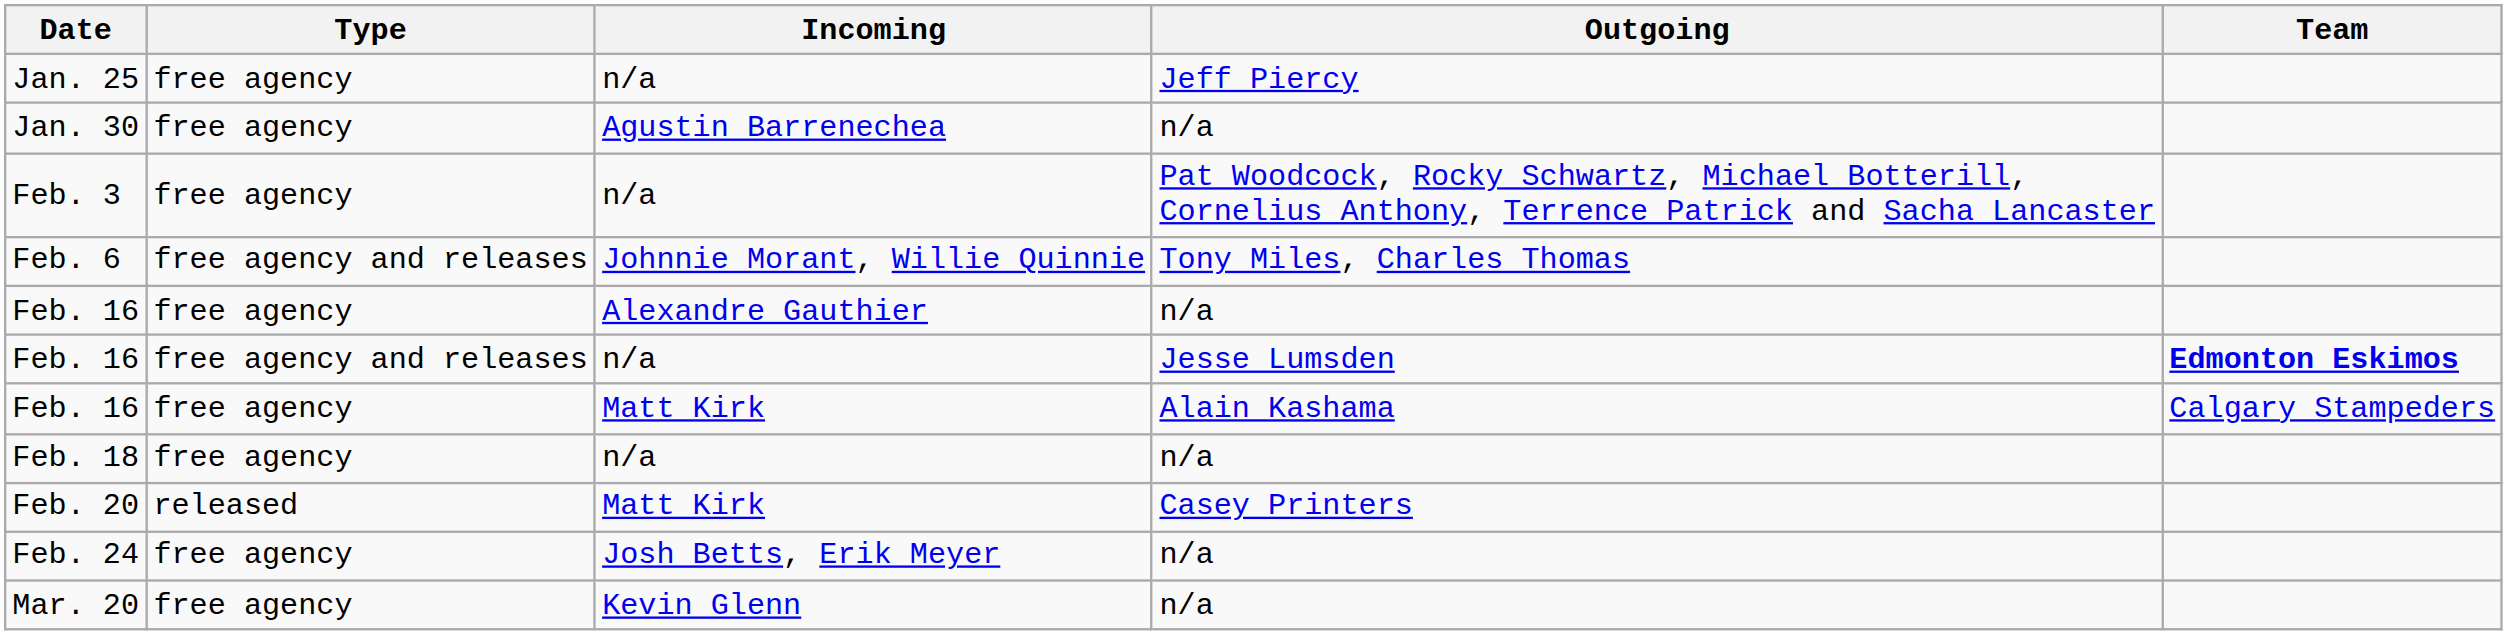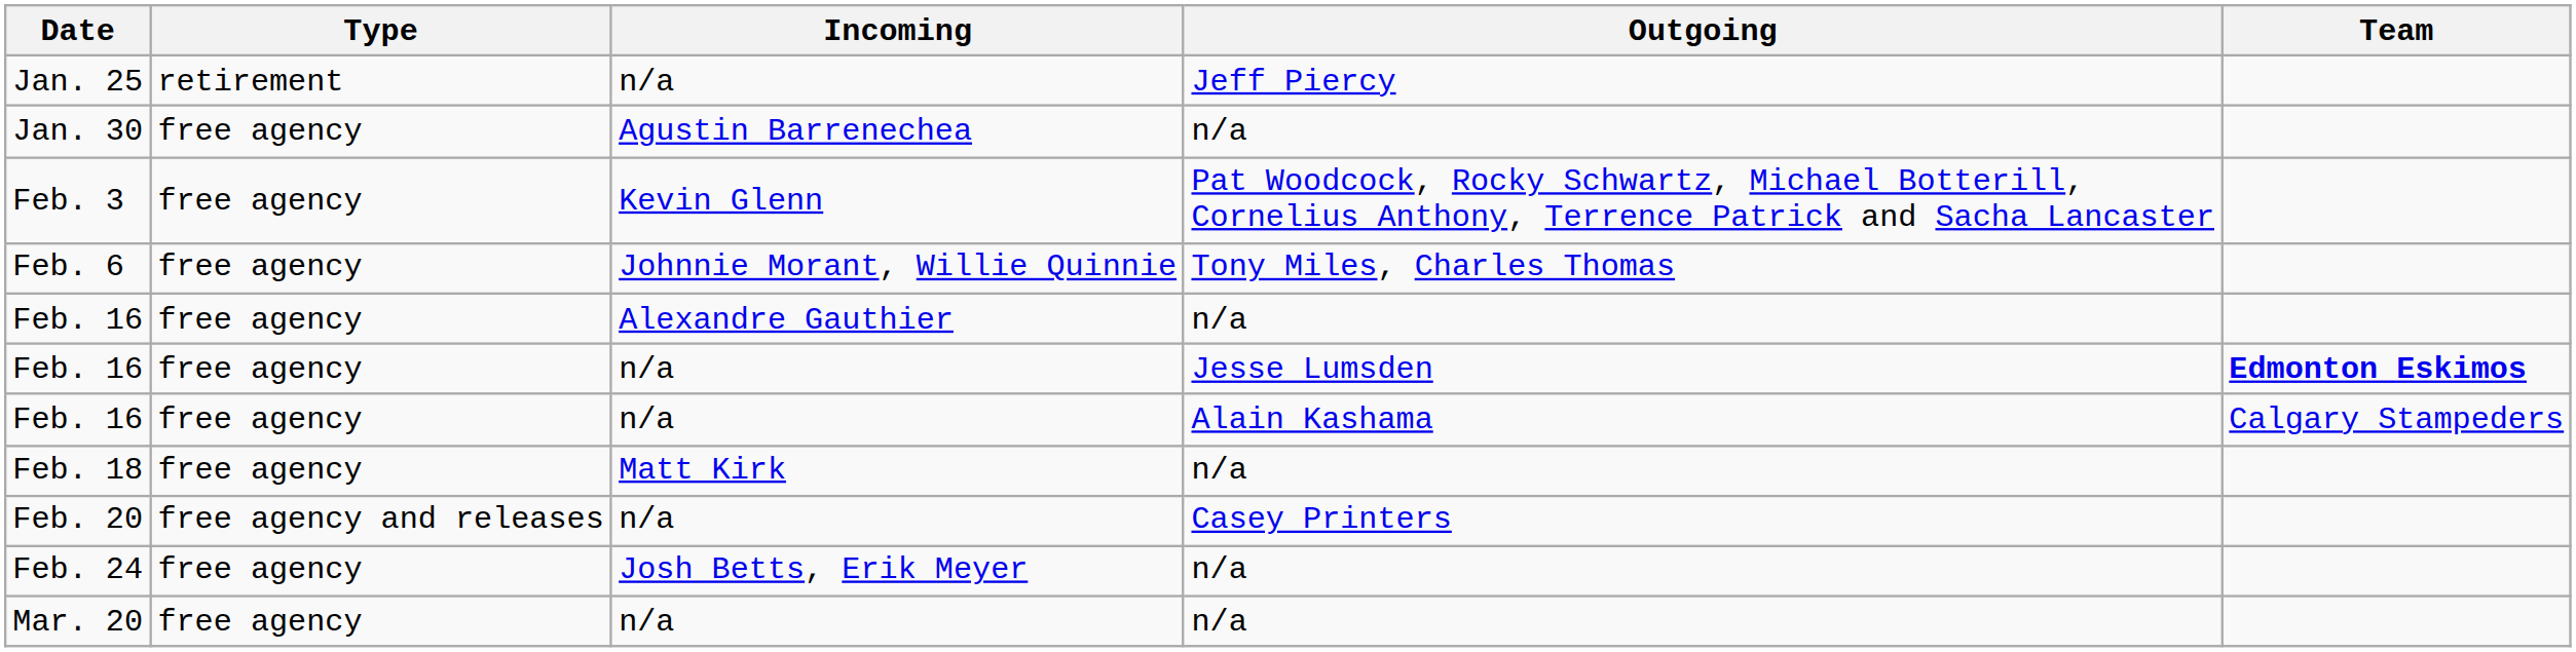Jan. 25 | Type: free agency -> retirement
Feb. 3 | Incoming: n/a -> Kevin Glenn
Feb. 6 | Type: free agency and releases -> free agency
Feb. 16 / Jesse Lumsden | Type: free agency and releases -> free agency
Feb. 16 / Alain Kashama | Incoming: Matt Kirk -> n/a
Feb. 18 | Incoming: n/a -> Matt Kirk
Feb. 20 | Type: released -> free agency and releases
Feb. 20 | Incoming: Matt Kirk -> n/a
Mar. 20 | Incoming: Kevin Glenn -> n/a
